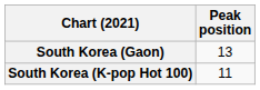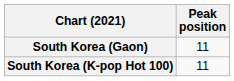South Korea (Gaon) | Peak position: 13 -> 11
